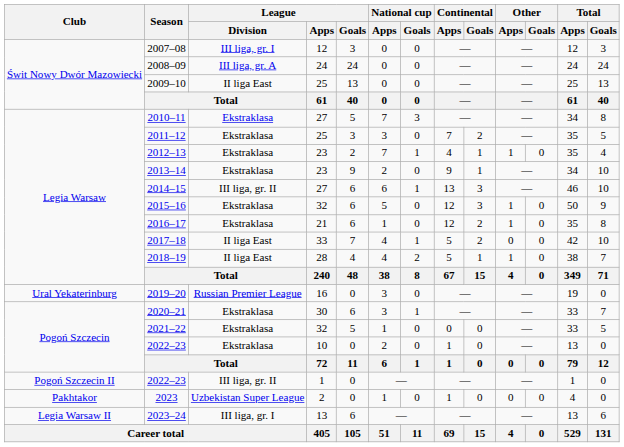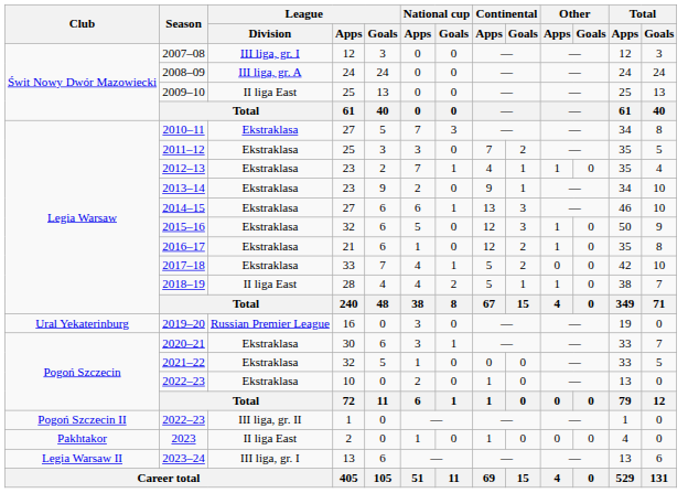2014–15 | League / Division: III liga, gr. II -> Ekstraklasa
2017–18 | League / Division: II liga East -> Ekstraklasa
2023 | League / Division: Uzbekistan Super League -> II liga East
